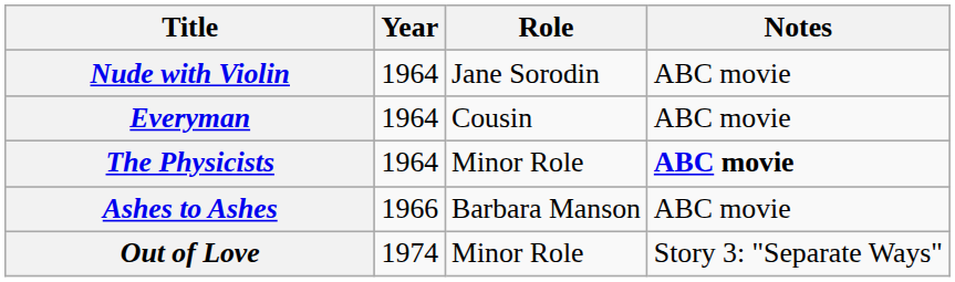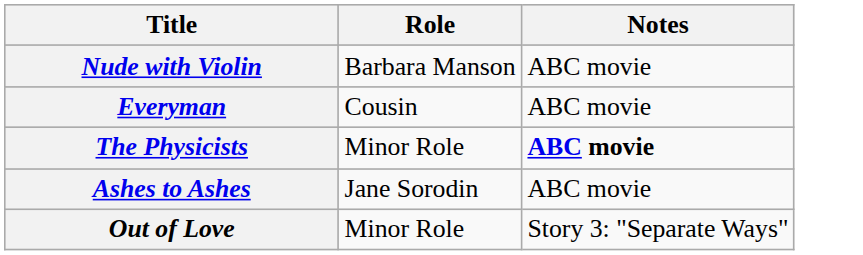- column: Year | 1964 | 1964 | 1964 | 1966 | 1974
Nude with Violin | Role: Jane Sorodin -> Barbara Manson
Ashes to Ashes | Role: Barbara Manson -> Jane Sorodin
